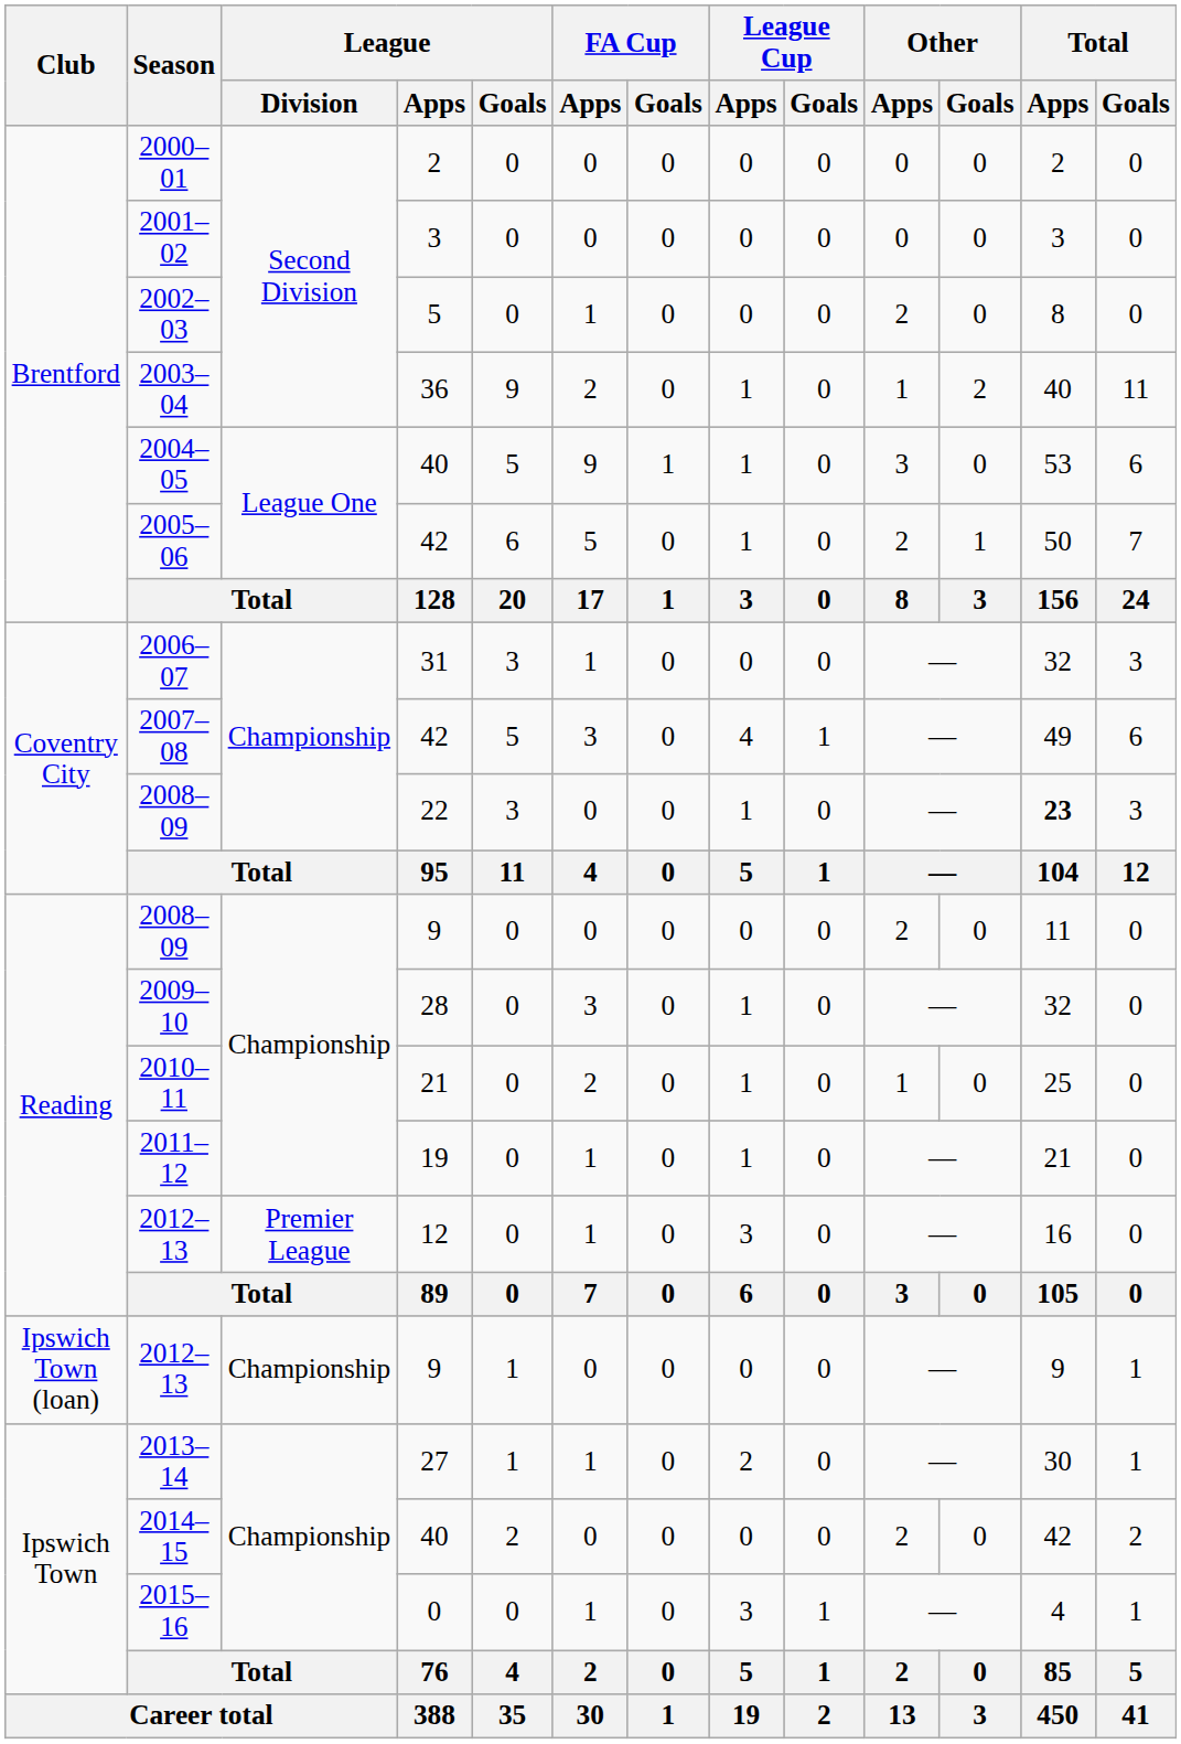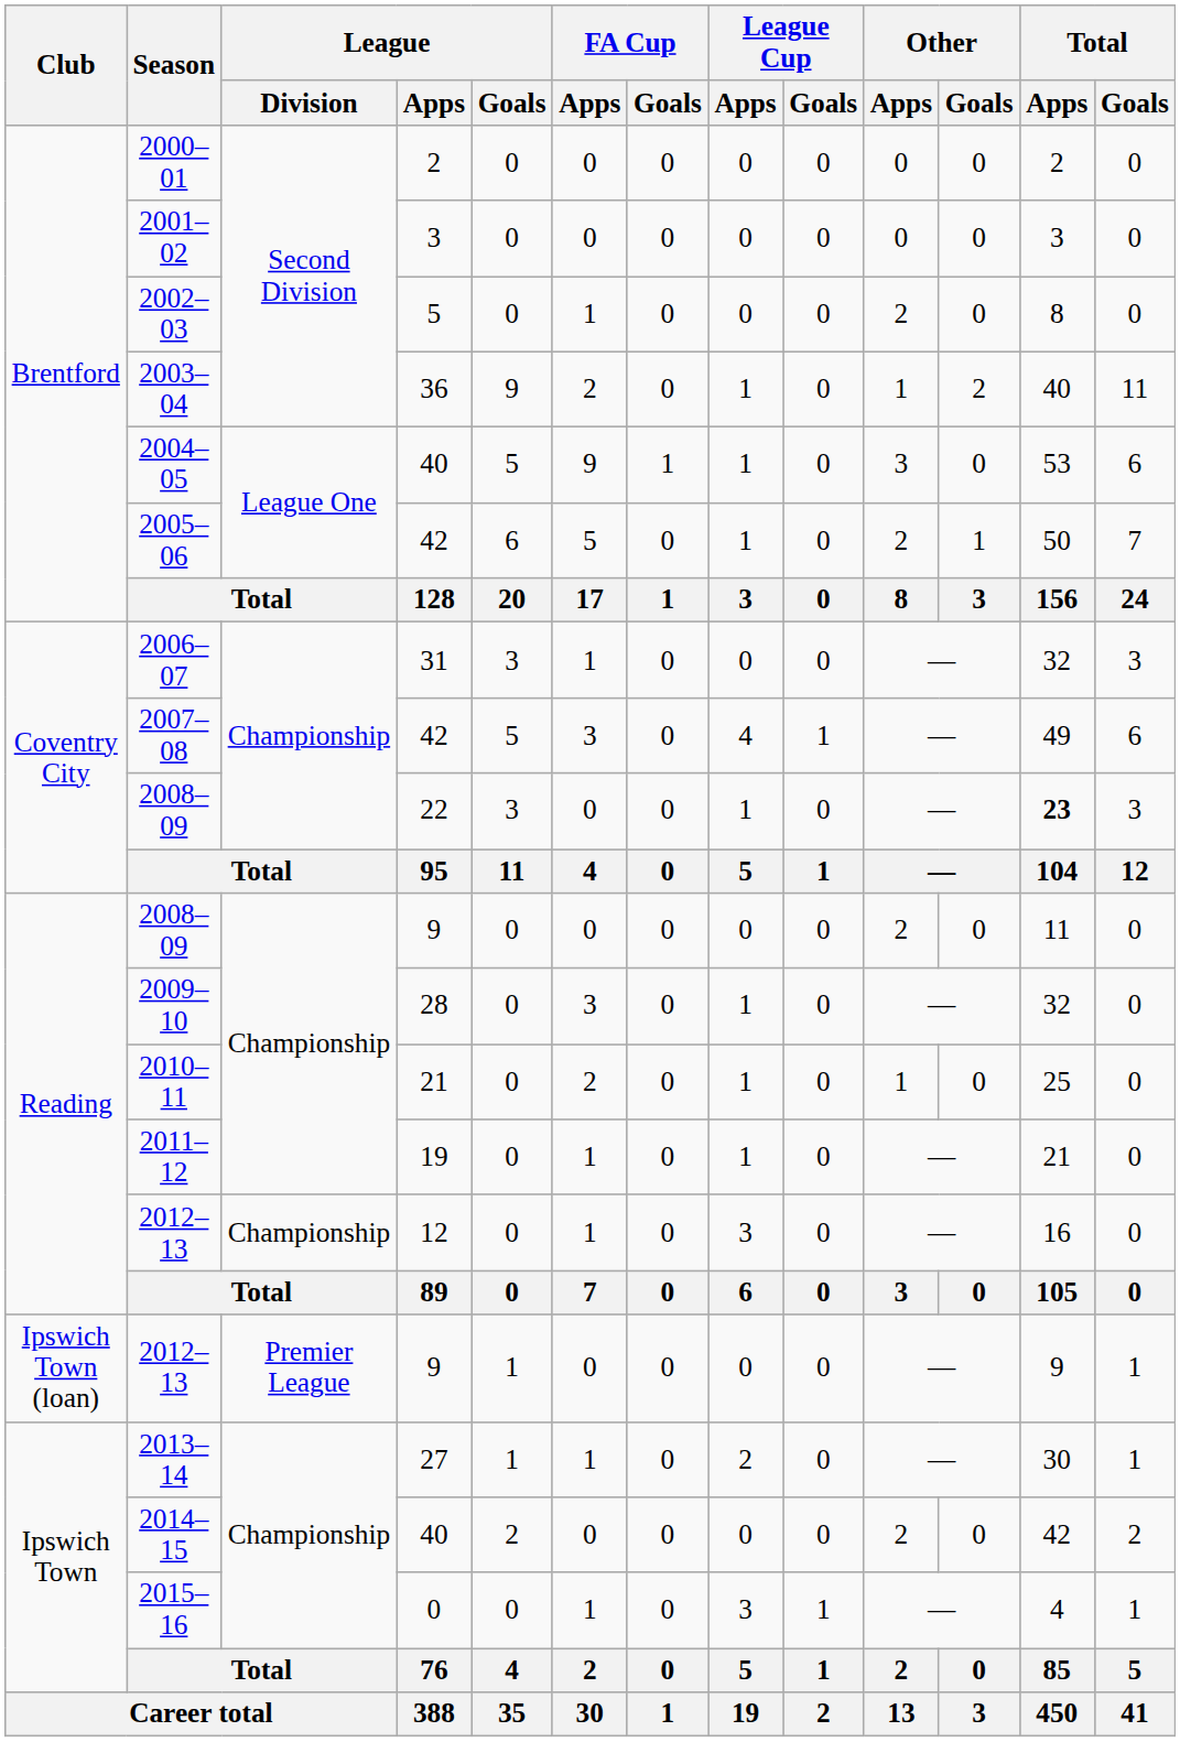2012–13 / 12 | League / Division: Premier League -> Championship
2012–13 / 9 | League / Division: Championship -> Premier League
